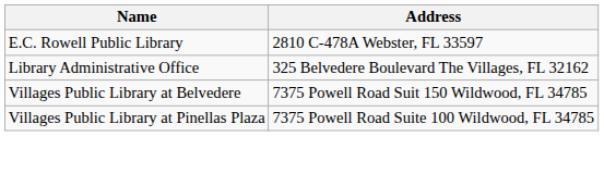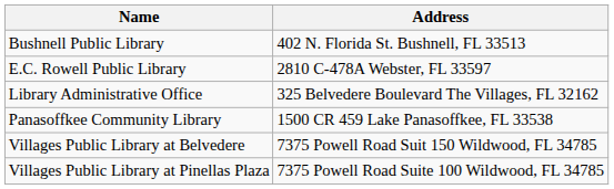+ row: Bushnell Public Library | 402 N. Florida St. Bushnell, FL 33513
+ row: Panasoffkee Community Library | 1500 CR 459 Lake Panasoffkee, FL 33538
